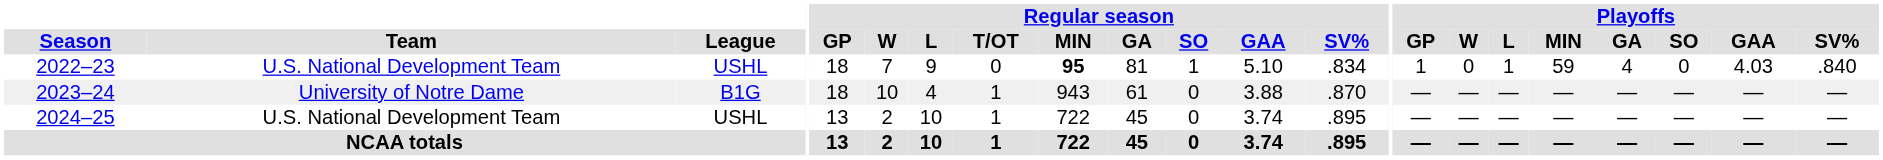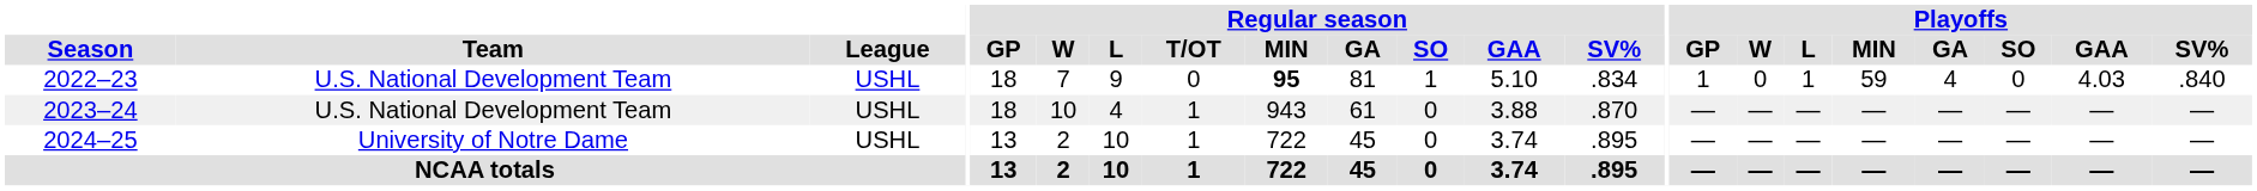2023–24 | Team: University of Notre Dame -> U.S. National Development Team
2023–24 | League: B1G -> USHL
2024–25 | Team: U.S. National Development Team -> University of Notre Dame
